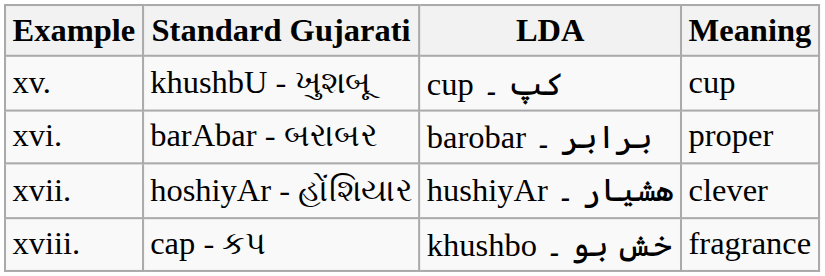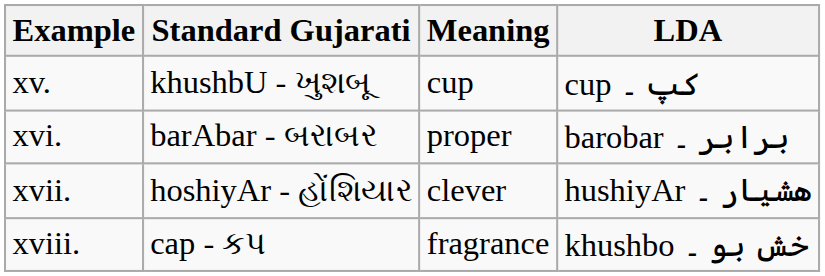columns swapped: LDA <-> Meaning
